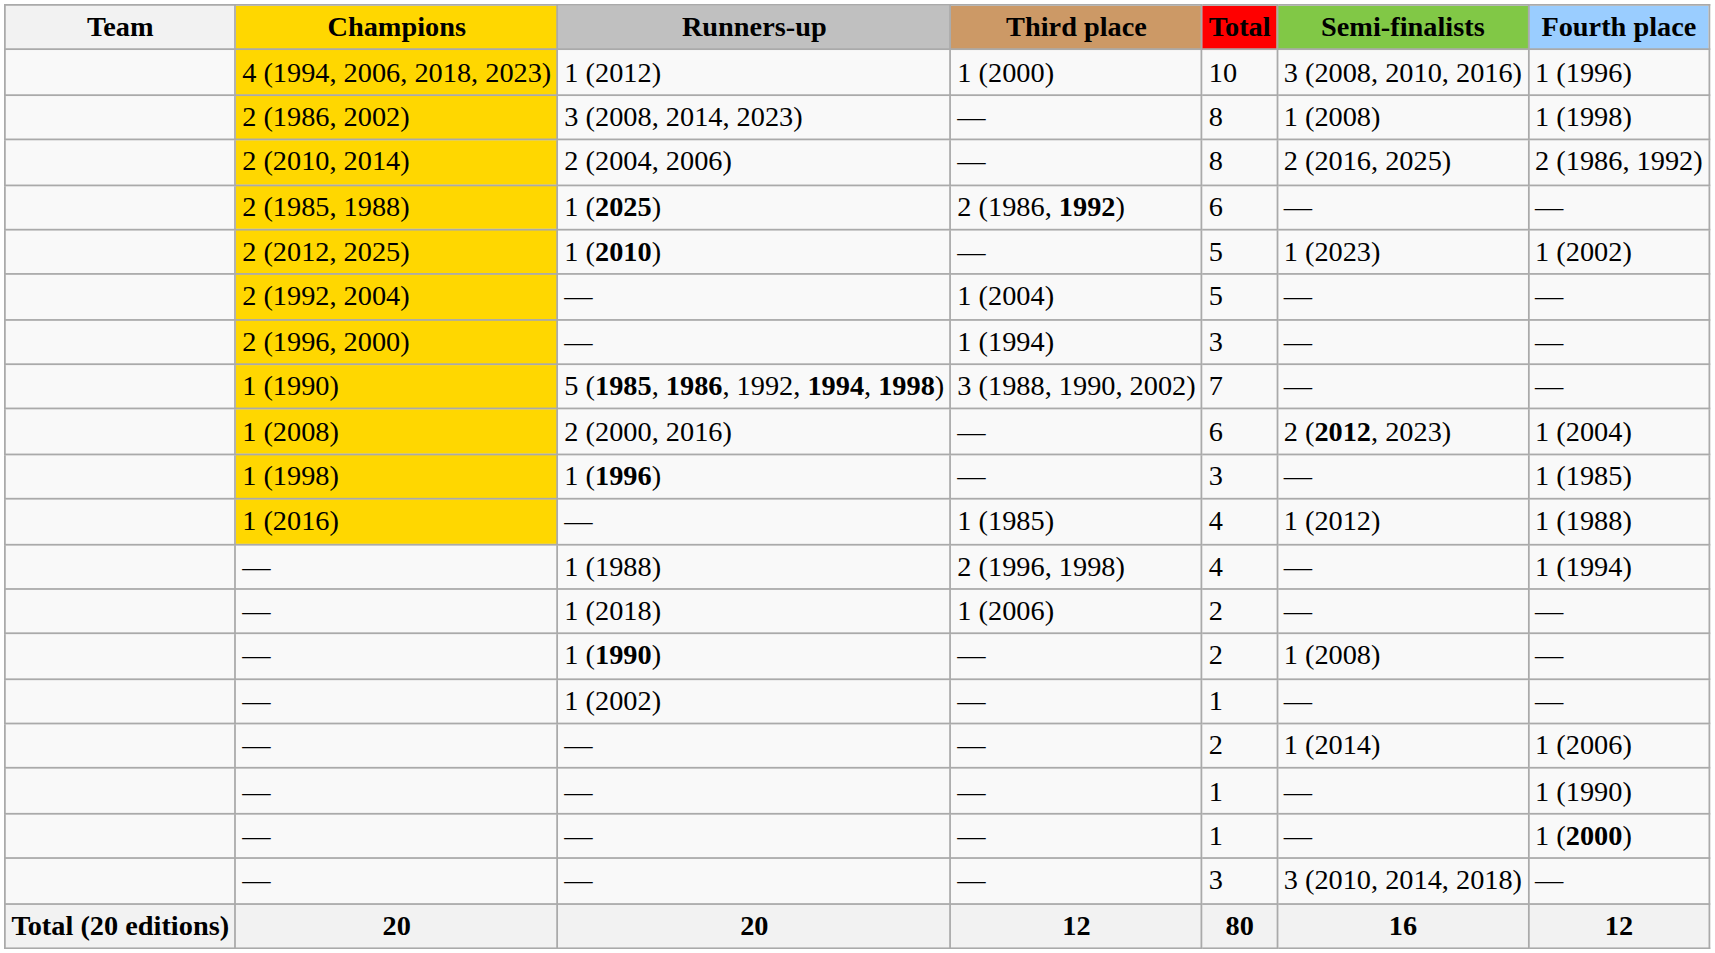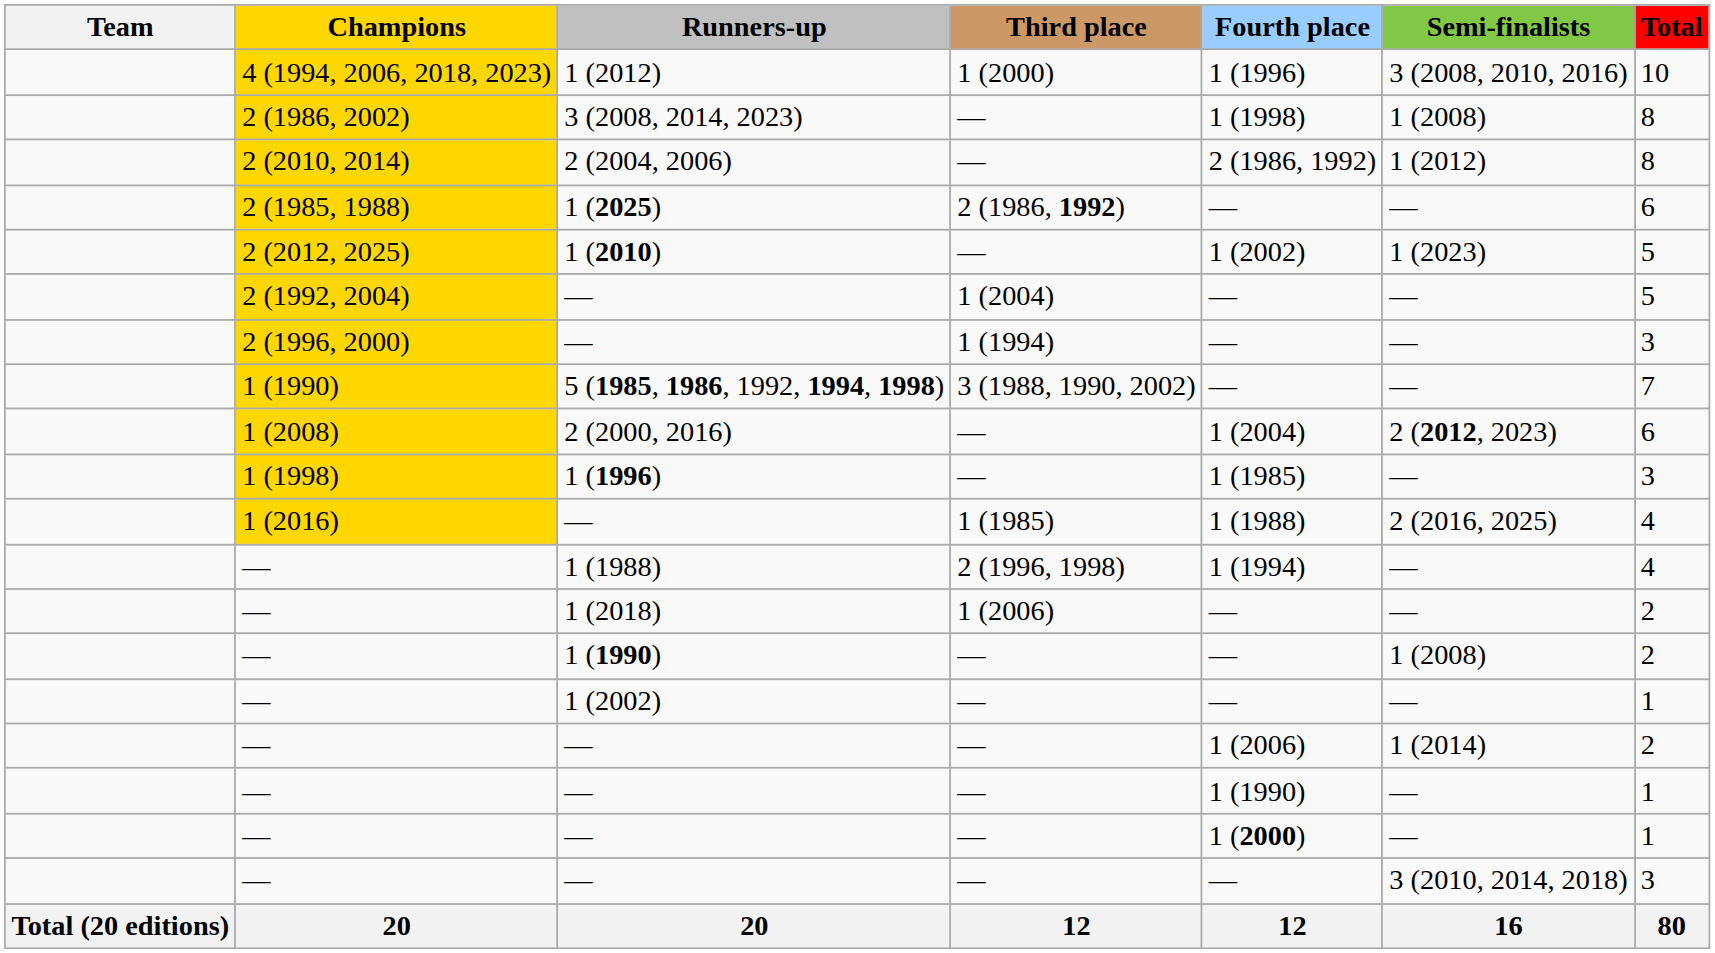columns swapped: Fourth place <-> Total
2 (2004, 2006) | Semi-finalists: 2 (2016, 2025) -> 1 (2012)
1 (2016) / — | Semi-finalists: 1 (2012) -> 2 (2016, 2025)
